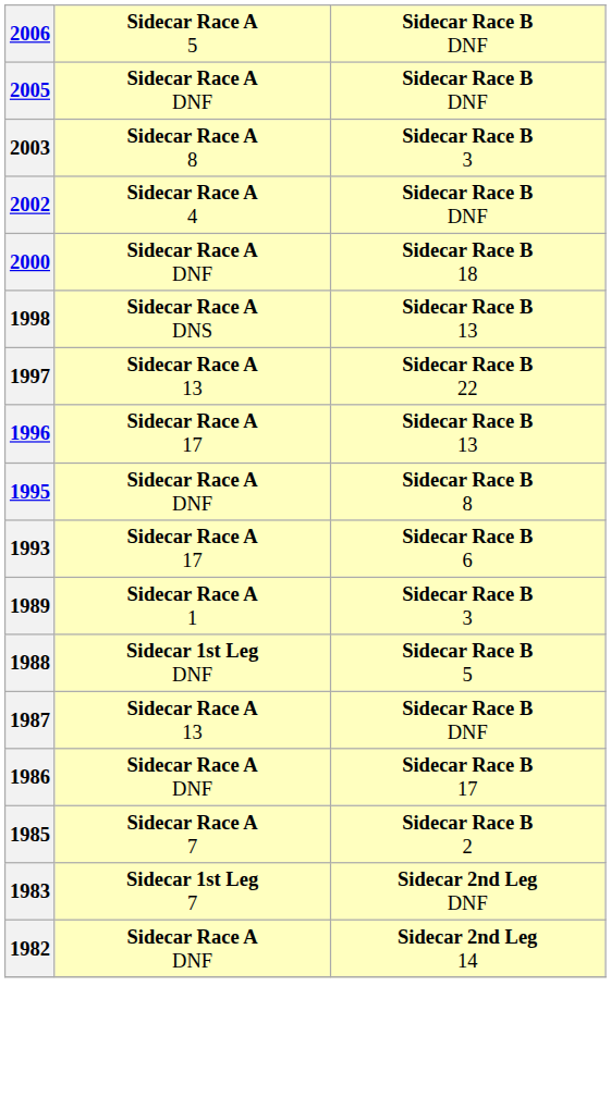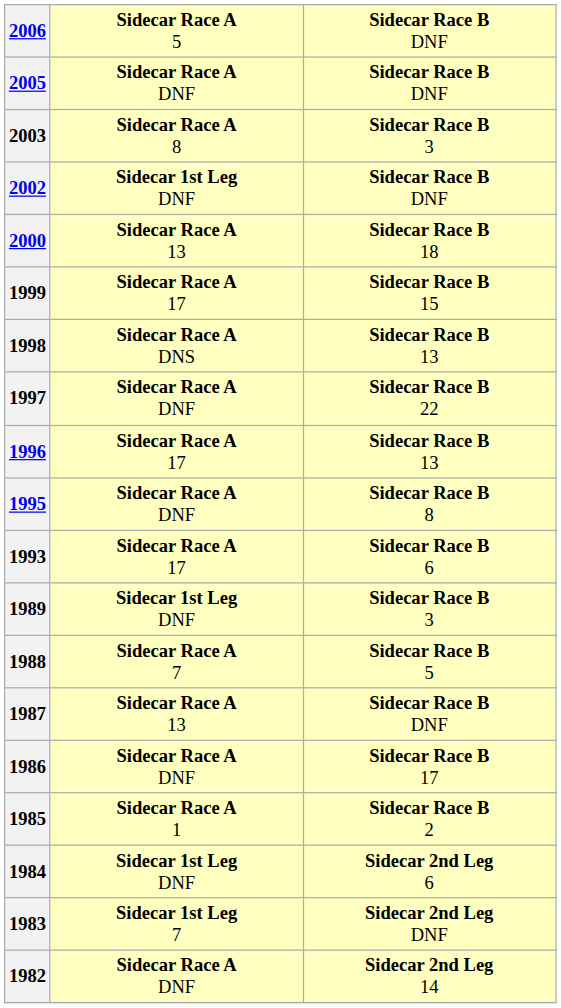2002 | column 2: Sidecar Race A 4 -> Sidecar 1st Leg DNF
2000 | column 2: Sidecar Race A DNF -> Sidecar Race A 13
+ row: 1999 | Sidecar Race A 17 | Sidecar Race B 15
1997 | column 2: Sidecar Race A 13 -> Sidecar Race A DNF
1989 | column 2: Sidecar Race A 1 -> Sidecar 1st Leg DNF
1988 | column 2: Sidecar 1st Leg DNF -> Sidecar Race A 7
1985 | column 2: Sidecar Race A 7 -> Sidecar Race A 1
+ row: 1984 | Sidecar 1st Leg DNF | Sidecar 2nd Leg 6
